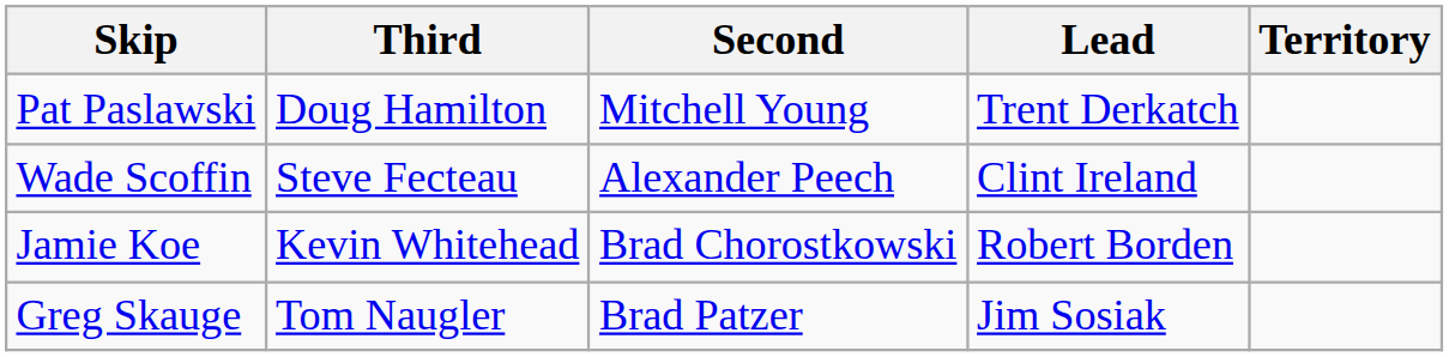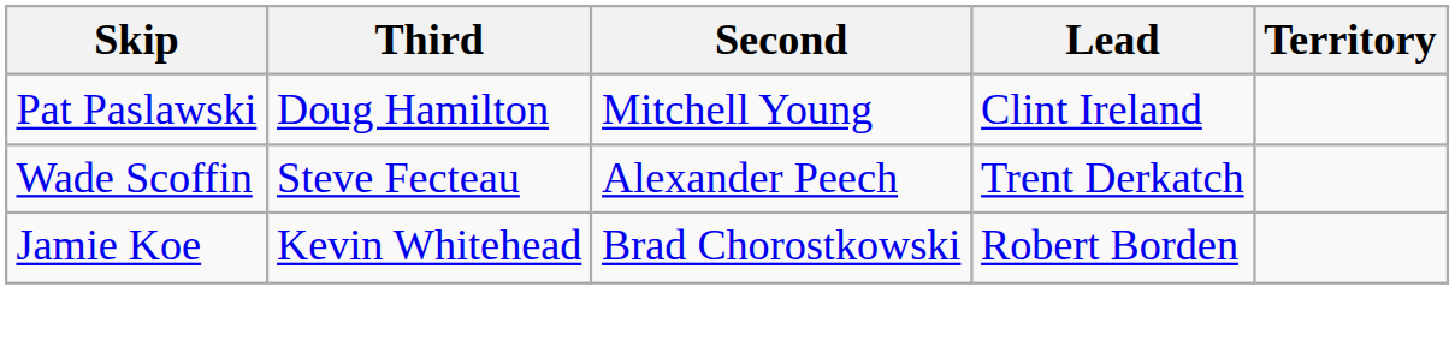Pat Paslawski | Lead: Trent Derkatch -> Clint Ireland
Wade Scoffin | Lead: Clint Ireland -> Trent Derkatch
- row: Greg Skauge | Tom Naugler | Brad Patzer | Jim Sosiak
